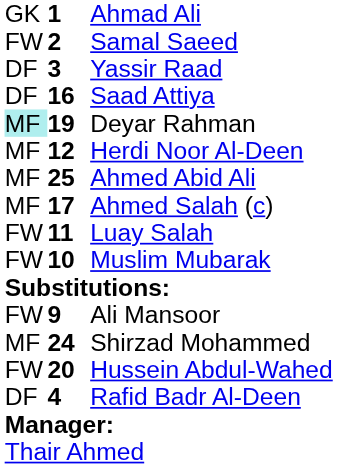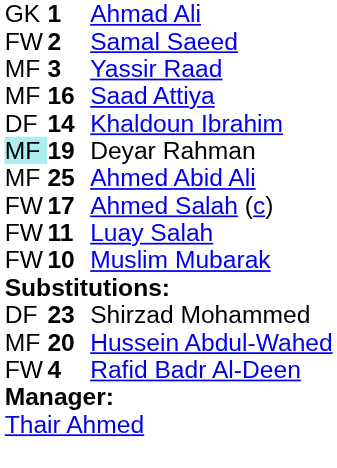Yassir Raad | column 1: DF -> MF
Saad Attiya | column 1: DF -> MF
+ row: DF | 14 | Khaldoun Ibrahim
- row: MF | 12 | Herdi Noor Al-Deen
Ahmed Salah (c) | column 1: MF -> FW
- row: FW | 9 | Ali Mansoor
Shirzad Mohammed | column 1: MF -> DF
Shirzad Mohammed | column 2: 24 -> 23
Hussein Abdul-Wahed | column 1: FW -> MF
Rafid Badr Al-Deen | column 1: DF -> FW
